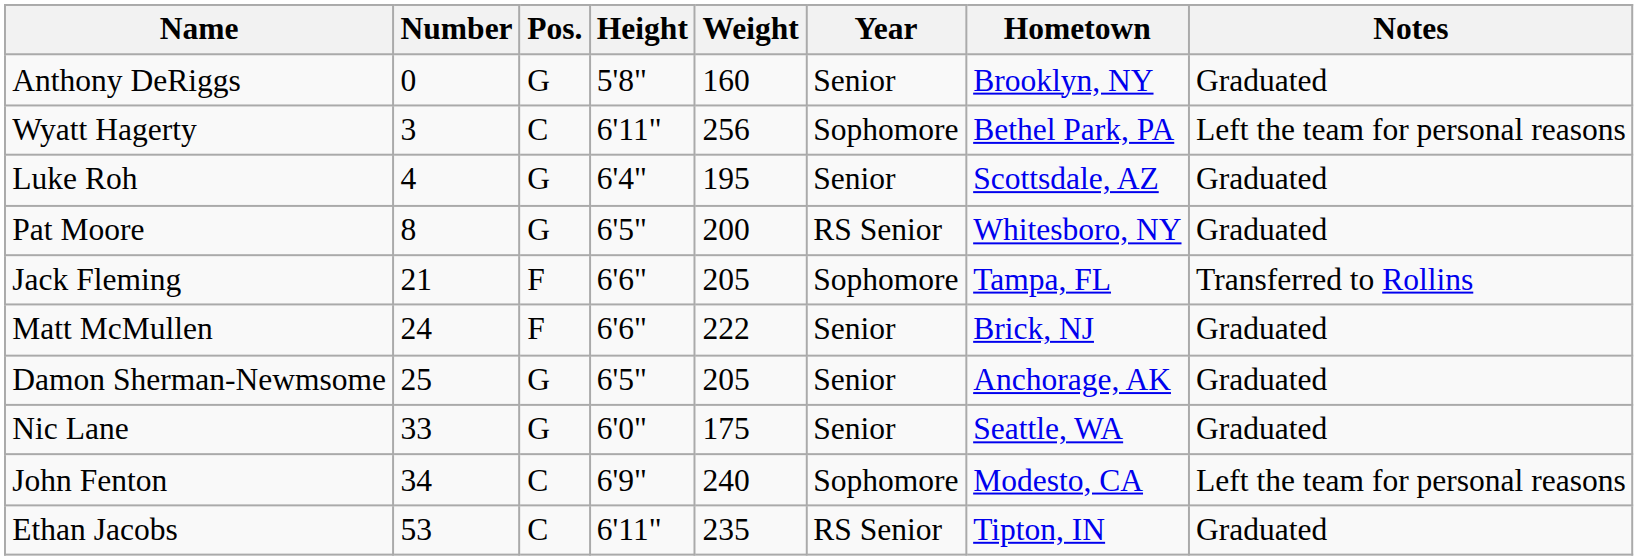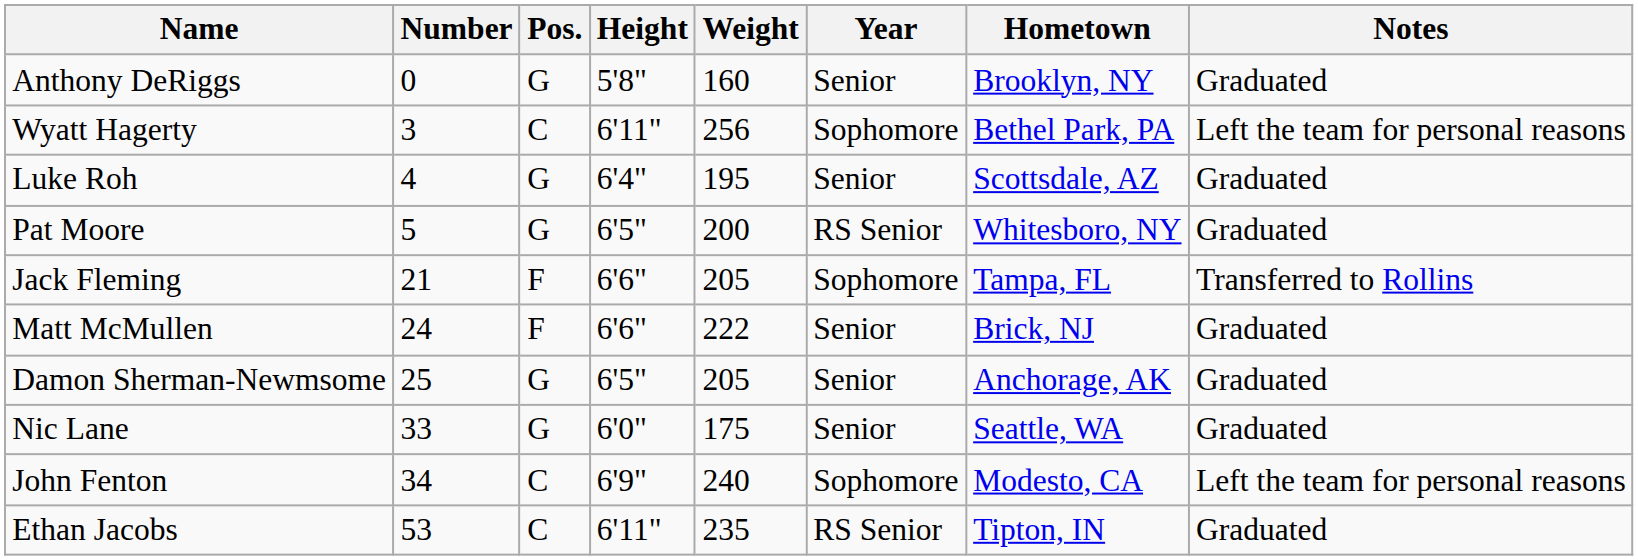Pat Moore | Number: 8 -> 5
